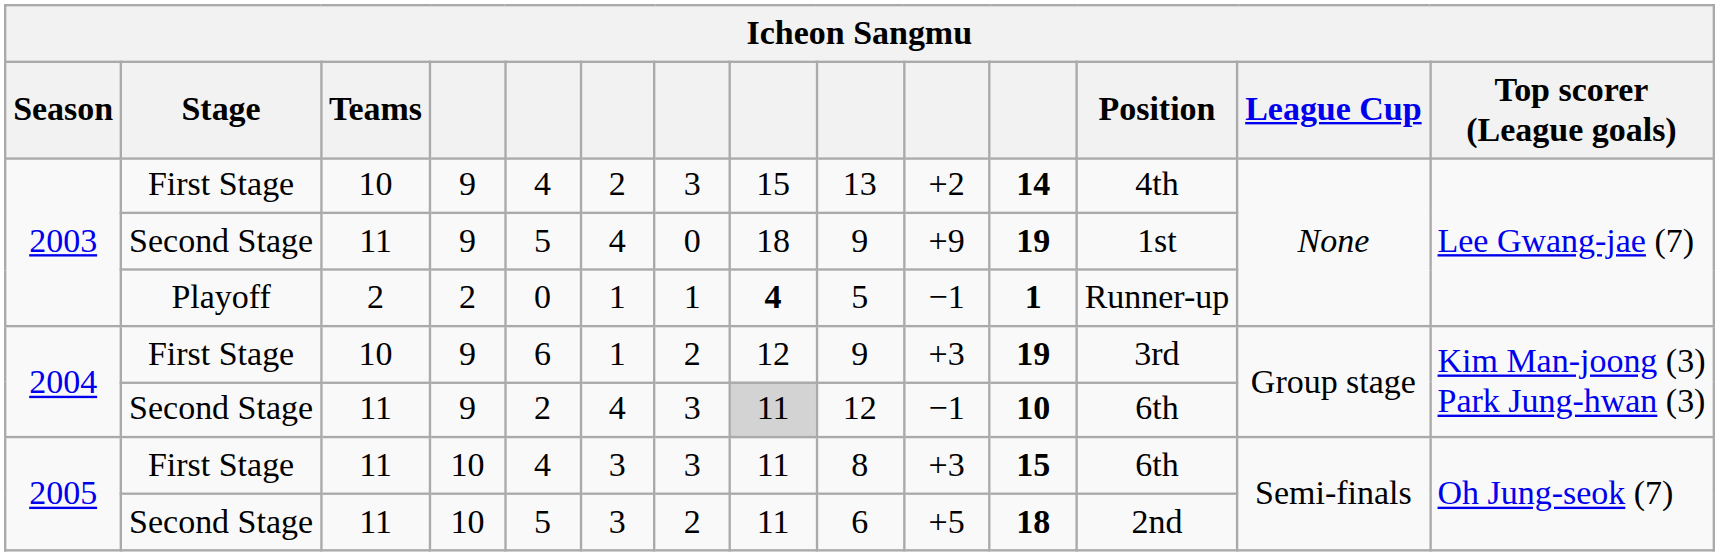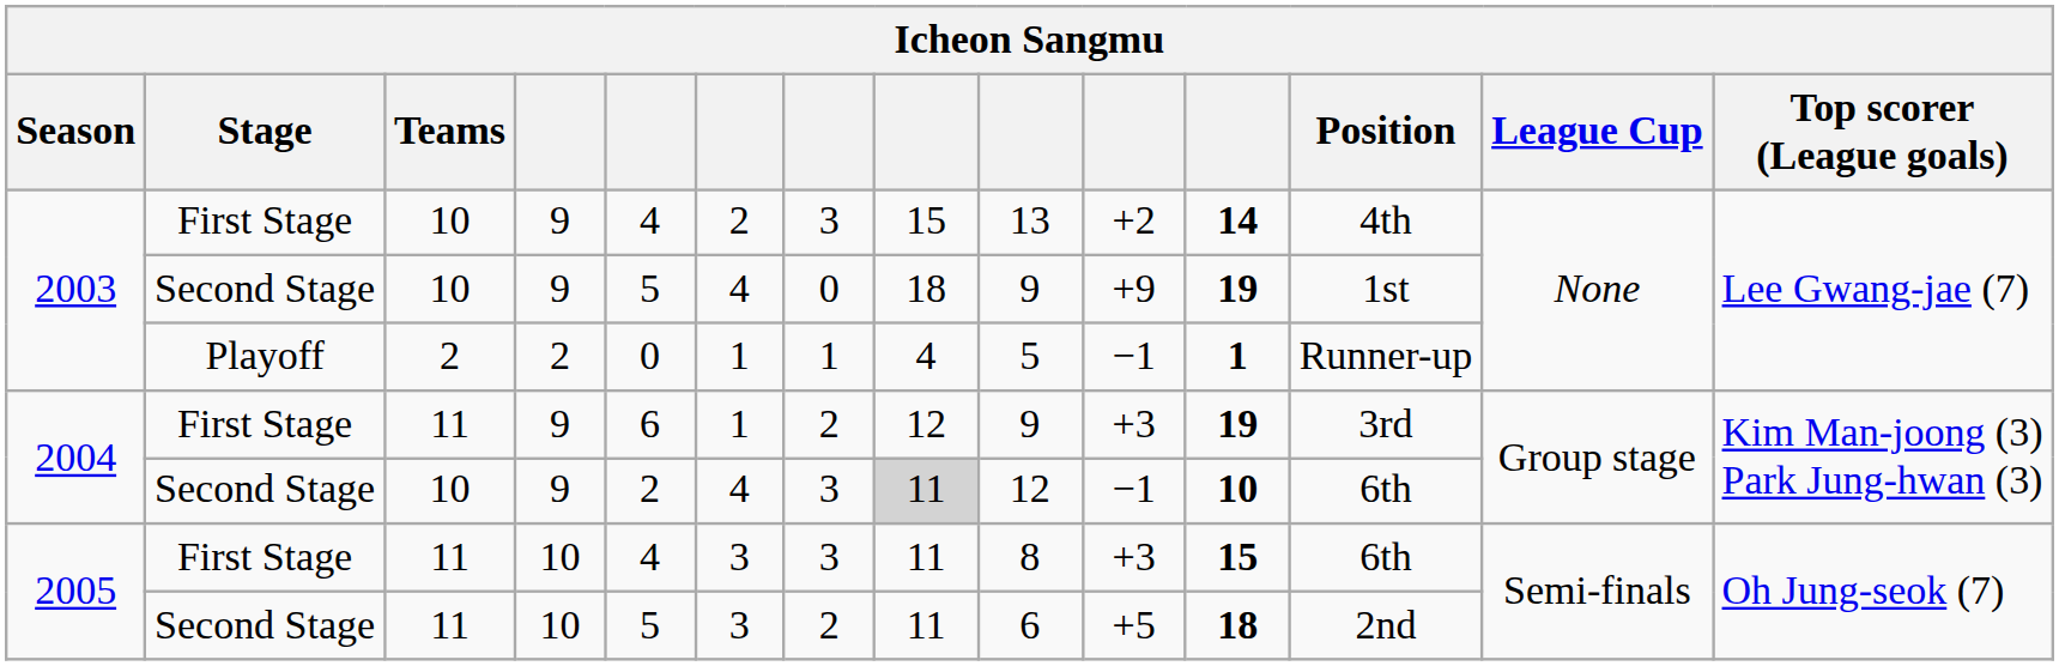2003 / Second Stage | Teams: 11 -> 10
2003 / Playoff | column 8: bold -> normal
2004 / First Stage | Teams: 10 -> 11
2004 / Second Stage | Teams: 11 -> 10
